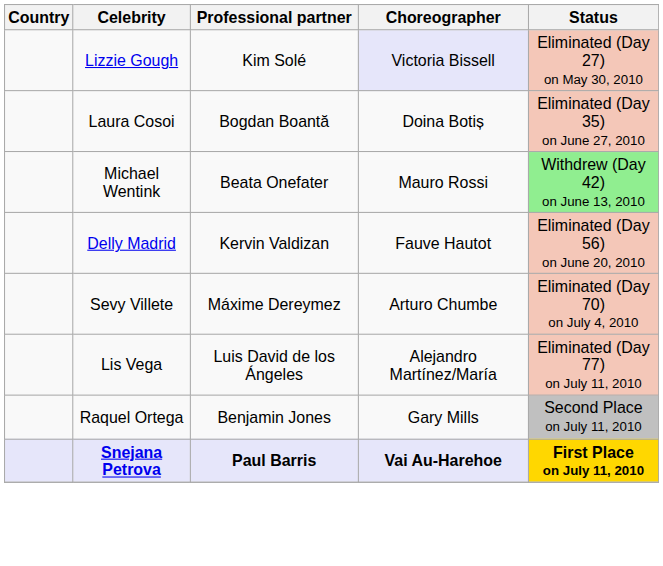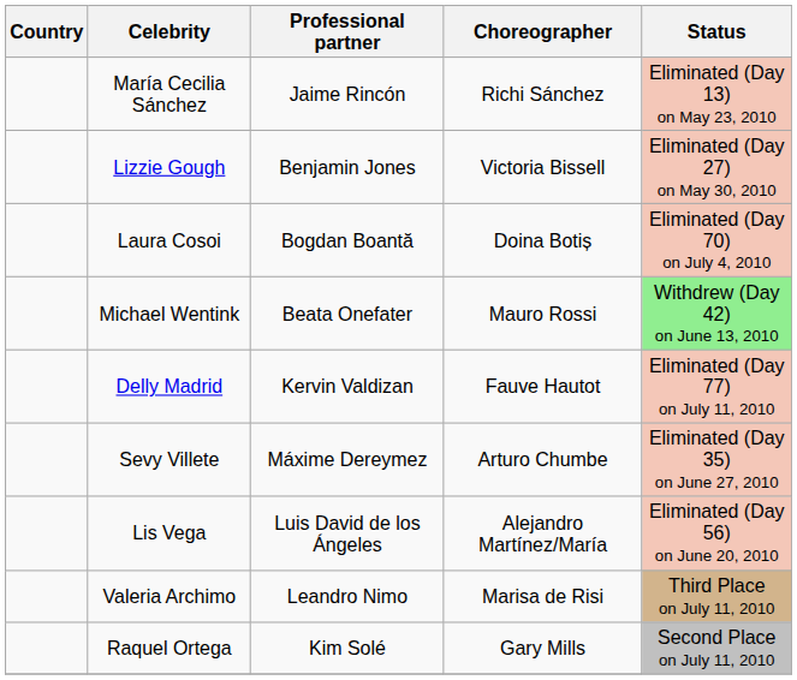+ row: María Cecilia Sánchez | Jaime Rincón | Richi Sánchez | Eliminated (Day 13) on May 23, 2010
Lizzie Gough | Professional partner: Kim Solé -> Benjamin Jones
Lizzie Gough | Choreographer: lavender background -> no background
Laura Cosoi | Status: Eliminated (Day 35) on June 27, 2010 -> Eliminated (Day 70) on July 4, 2010
Delly Madrid | Status: Eliminated (Day 56) on June 20, 2010 -> Eliminated (Day 77) on July 11, 2010
Sevy Villete | Status: Eliminated (Day 70) on July 4, 2010 -> Eliminated (Day 35) on June 27, 2010
Lis Vega | Status: Eliminated (Day 77) on July 11, 2010 -> Eliminated (Day 56) on June 20, 2010
+ row: Valeria Archimo | Leandro Nimo | Marisa de Risi | Third Place on July 11, 2010
Raquel Ortega | Professional partner: Benjamin Jones -> Kim Solé
- row: Snejana Petrova | Paul Barris | Vai Au-Harehoe | First Place on July 11, 2010
